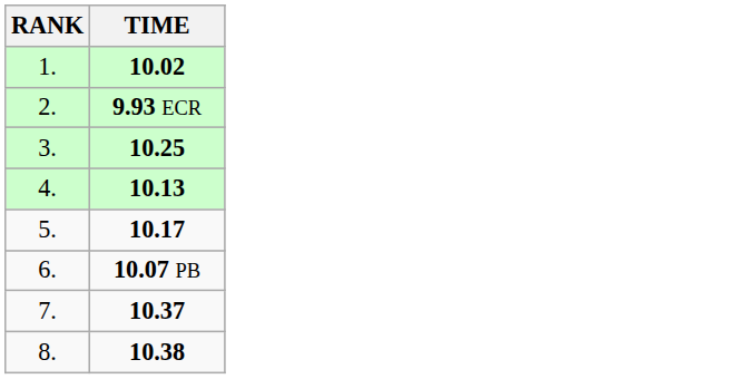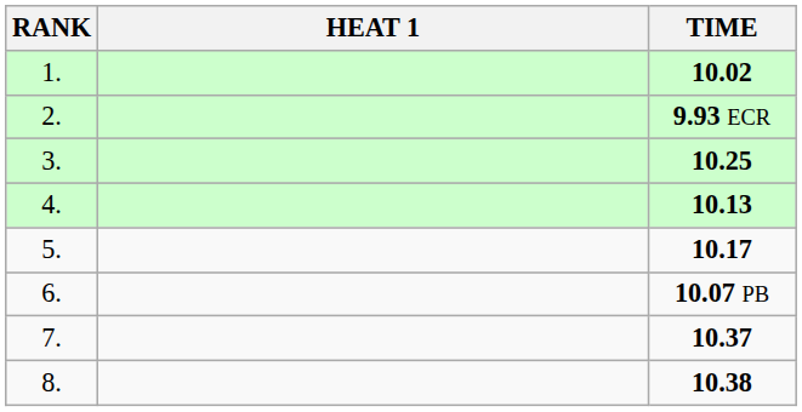+ column: HEAT 1
